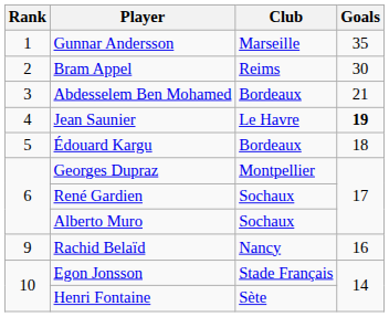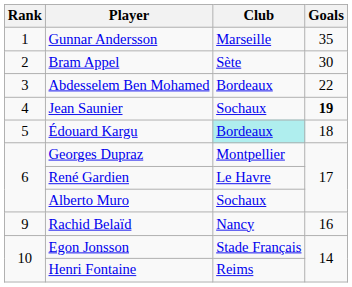Bram Appel | Club: Reims -> Sète
Abdesselem Ben Mohamed | Goals: 21 -> 22
Jean Saunier | Club: Le Havre -> Sochaux
Édouard Kargu | Club: no background -> paleturquoise background
René Gardien | Club: Sochaux -> Le Havre
Henri Fontaine | Club: Sète -> Reims
